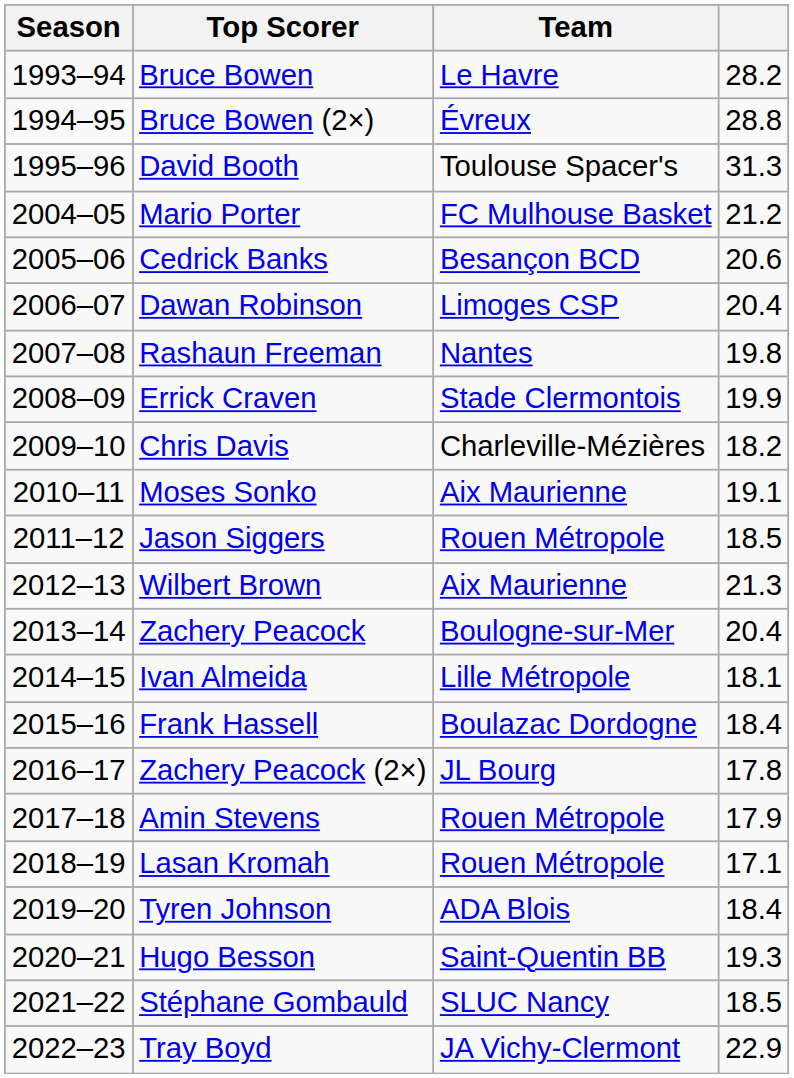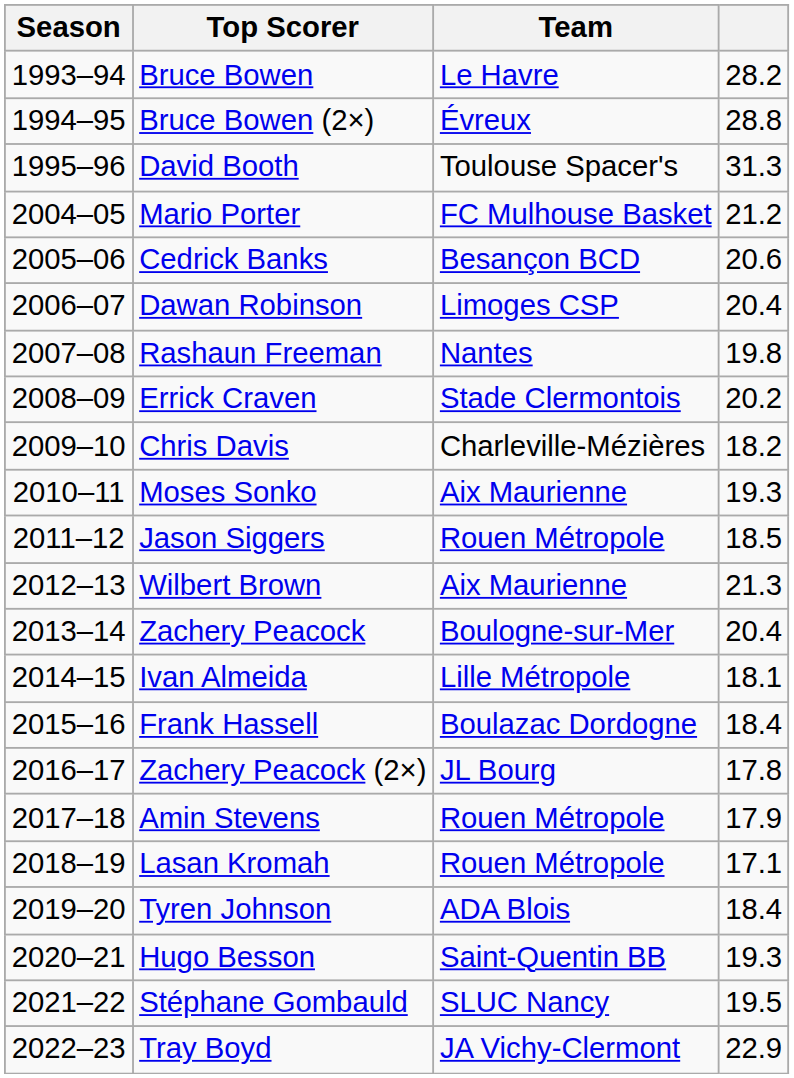Errick Craven | column 4: 19.9 -> 20.2
Moses Sonko | column 4: 19.1 -> 19.3
Stéphane Gombauld | column 4: 18.5 -> 19.5
